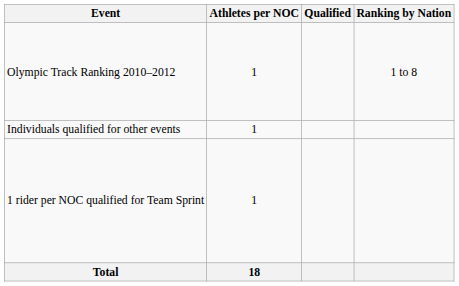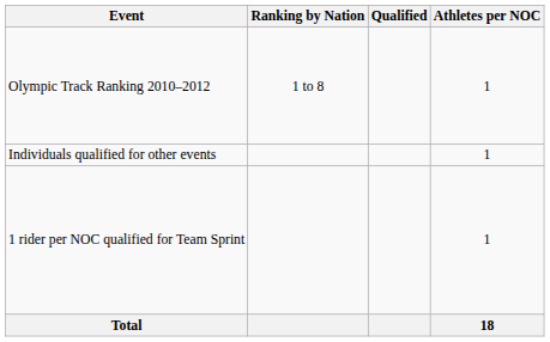columns swapped: Ranking by Nation <-> Athletes per NOC
